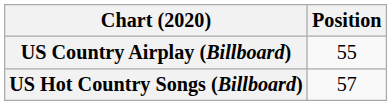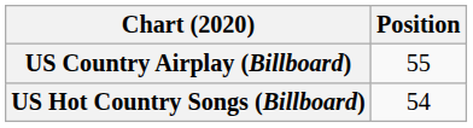US Hot Country Songs (Billboard) | Position: 57 -> 54
